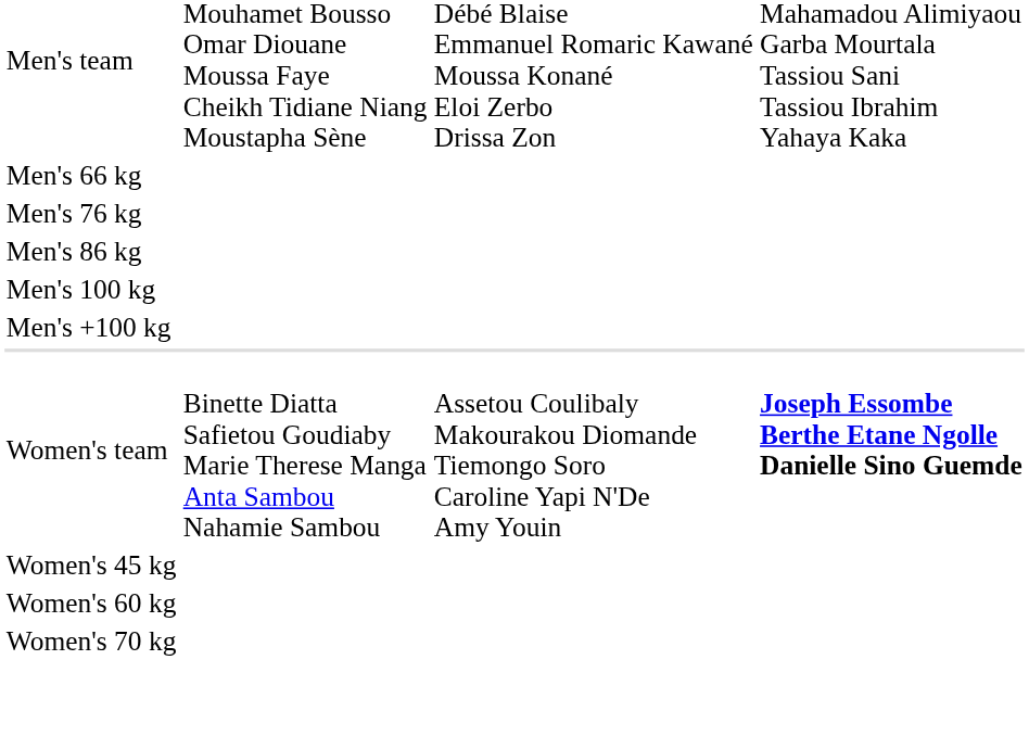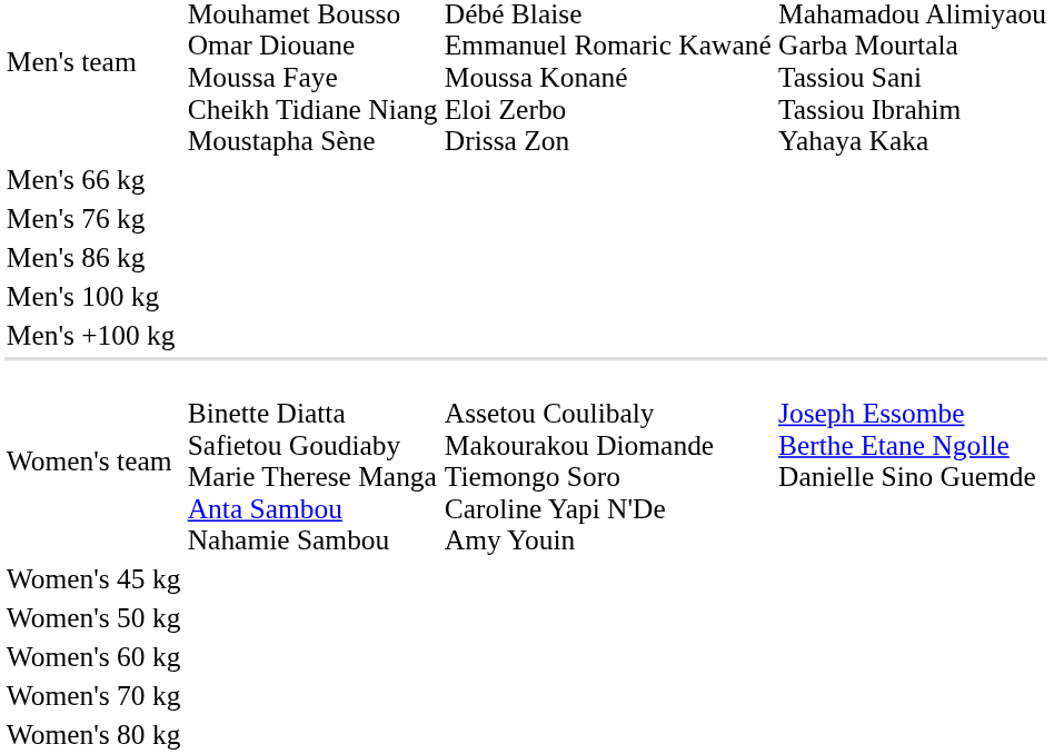Women's team | column 4: bold -> normal
+ row: Women's 50 kg
+ row: Women's 80 kg
